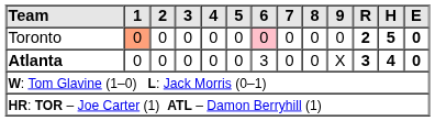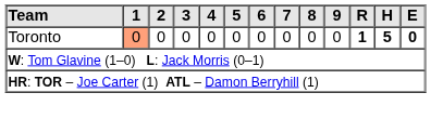Toronto | 6: pink background -> no background
Toronto | R: 2 -> 1
- row: Atlanta | 0 | 0 | 0 | 0 | 0 | 3 | 0 | 0 | X | 3 | 4 | 0
